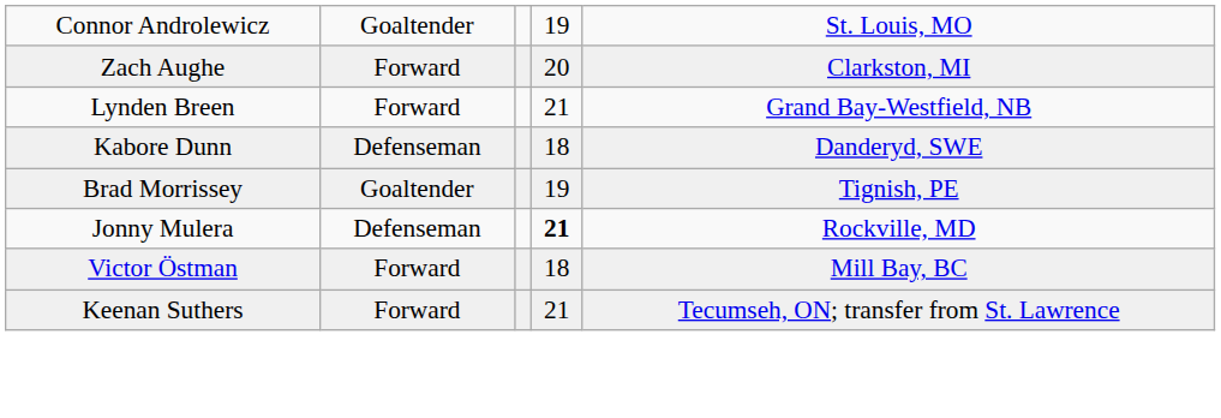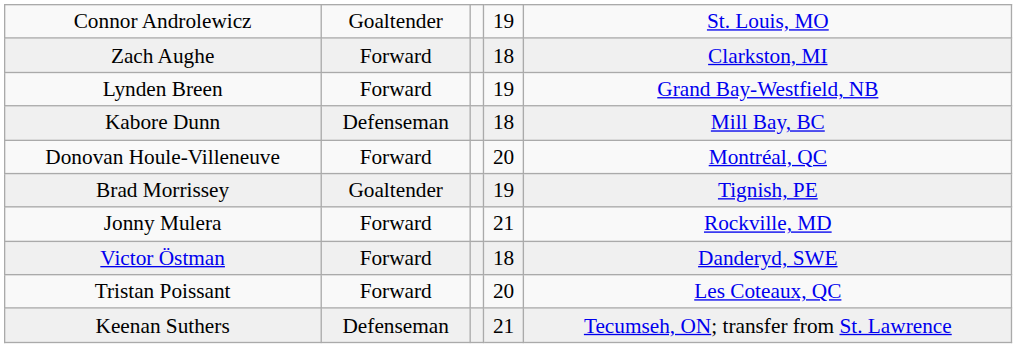Zach Aughe | column 4: 20 -> 18
Lynden Breen | column 4: 21 -> 19
Kabore Dunn | column 5: Danderyd, SWE -> Mill Bay, BC
+ row: Donovan Houle-Villeneuve | Forward | 20 | Montréal, QC
Jonny Mulera | column 2: Defenseman -> Forward
Jonny Mulera | column 4: bold -> normal
Victor Östman | column 5: Mill Bay, BC -> Danderyd, SWE
+ row: Tristan Poissant | Forward | 20 | Les Coteaux, QC
Keenan Suthers | column 2: Forward -> Defenseman
